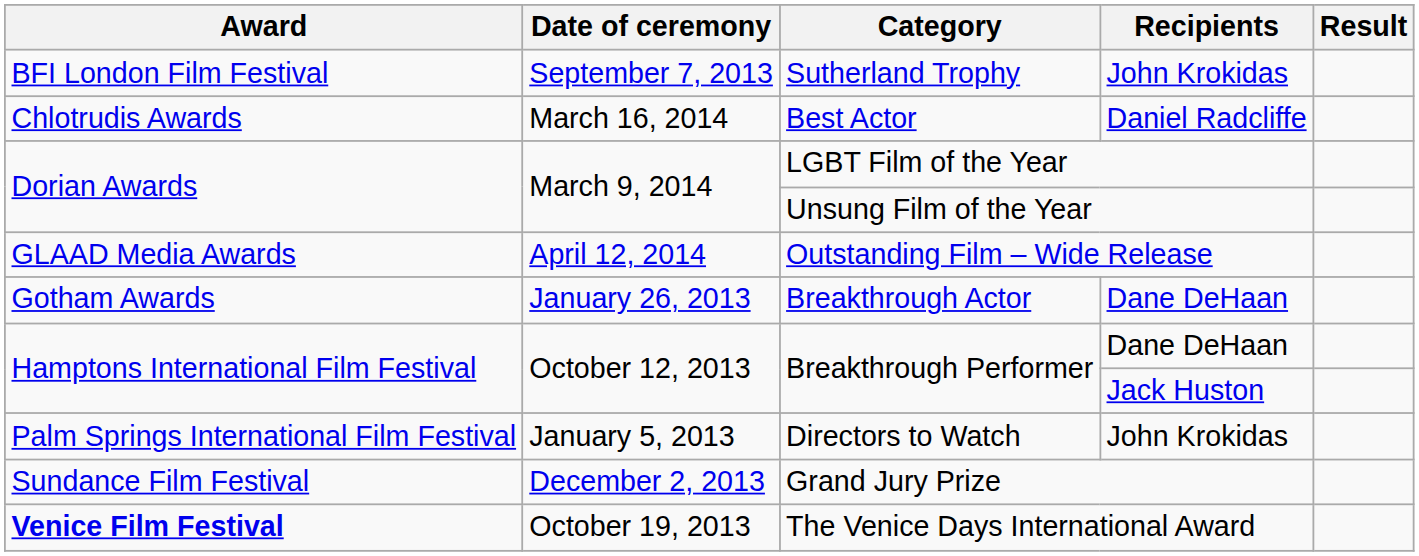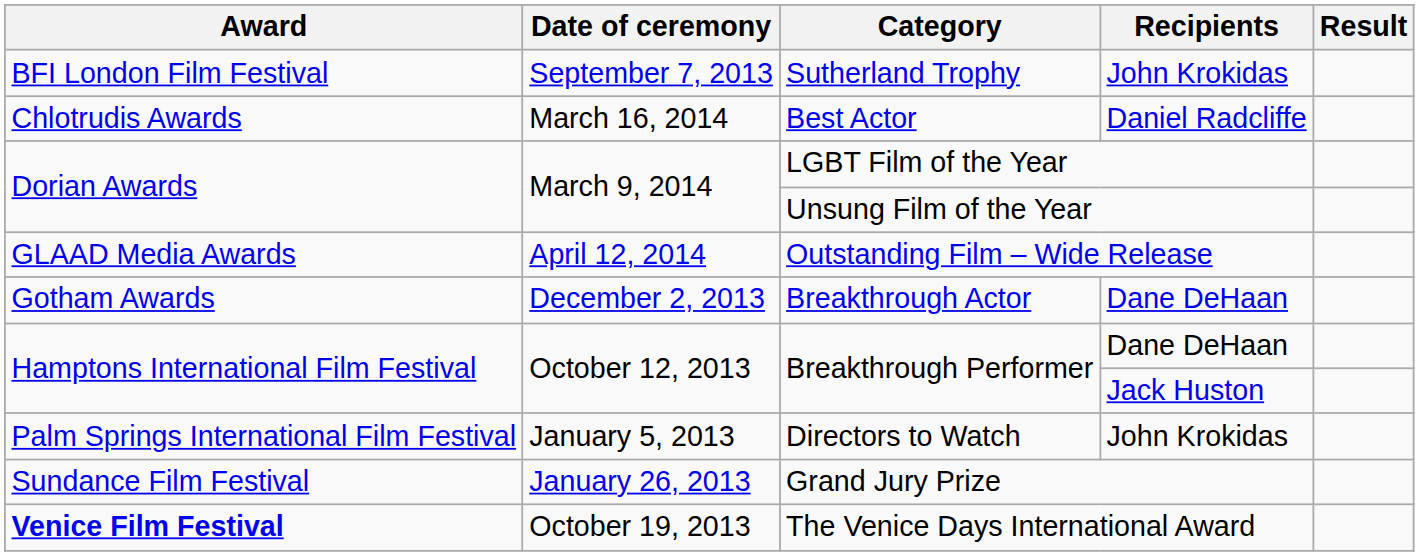Breakthrough Actor | Date of ceremony: January 26, 2013 -> December 2, 2013
Grand Jury Prize | Date of ceremony: December 2, 2013 -> January 26, 2013
